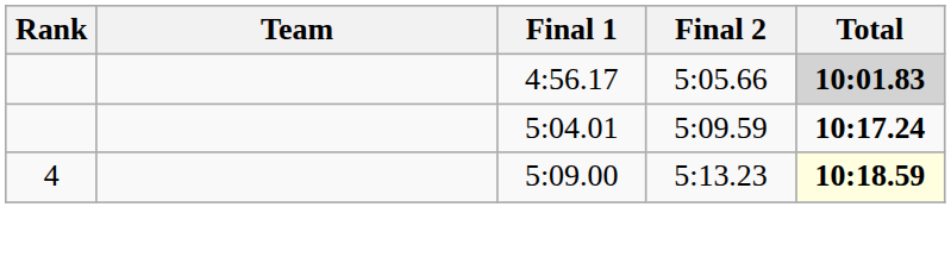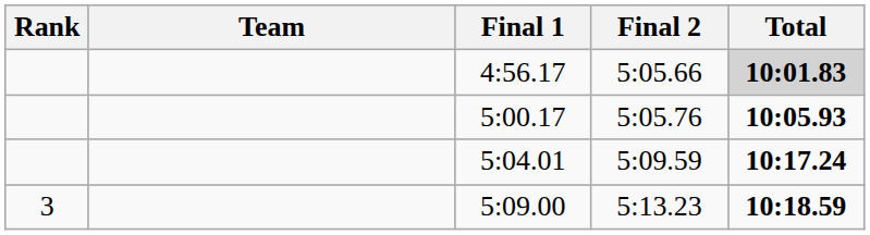+ row: 5:00.17 | 5:05.76 | 10:05.93
5:09.00 | Rank: 4 -> 3
5:09.00 | Total: lightyellow background -> no background
